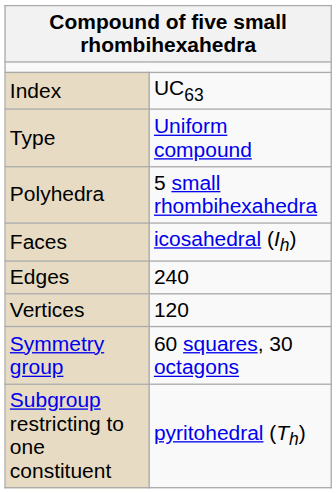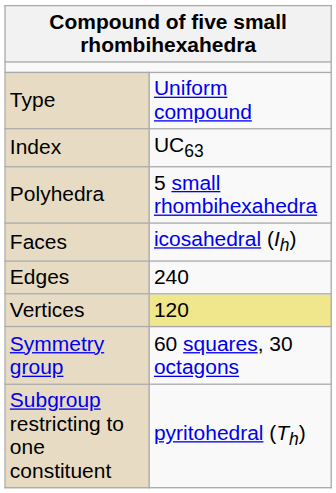rows swapped: Type <-> Index
Vertices | column 2: no background -> khaki background
